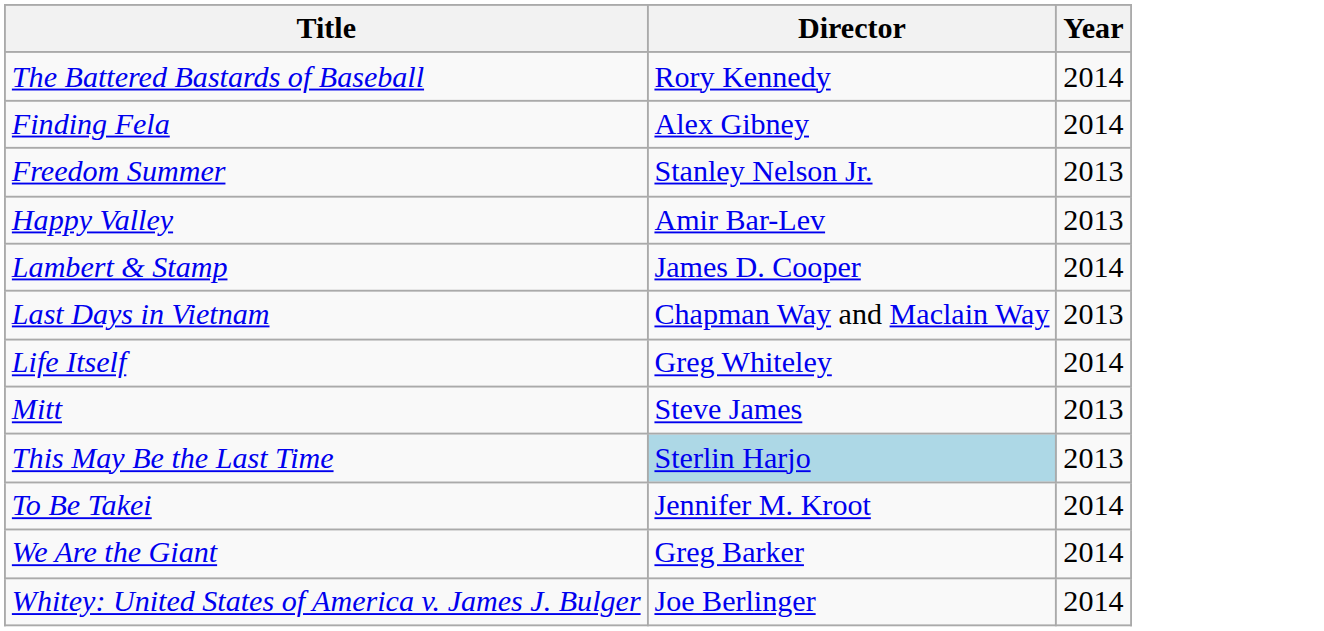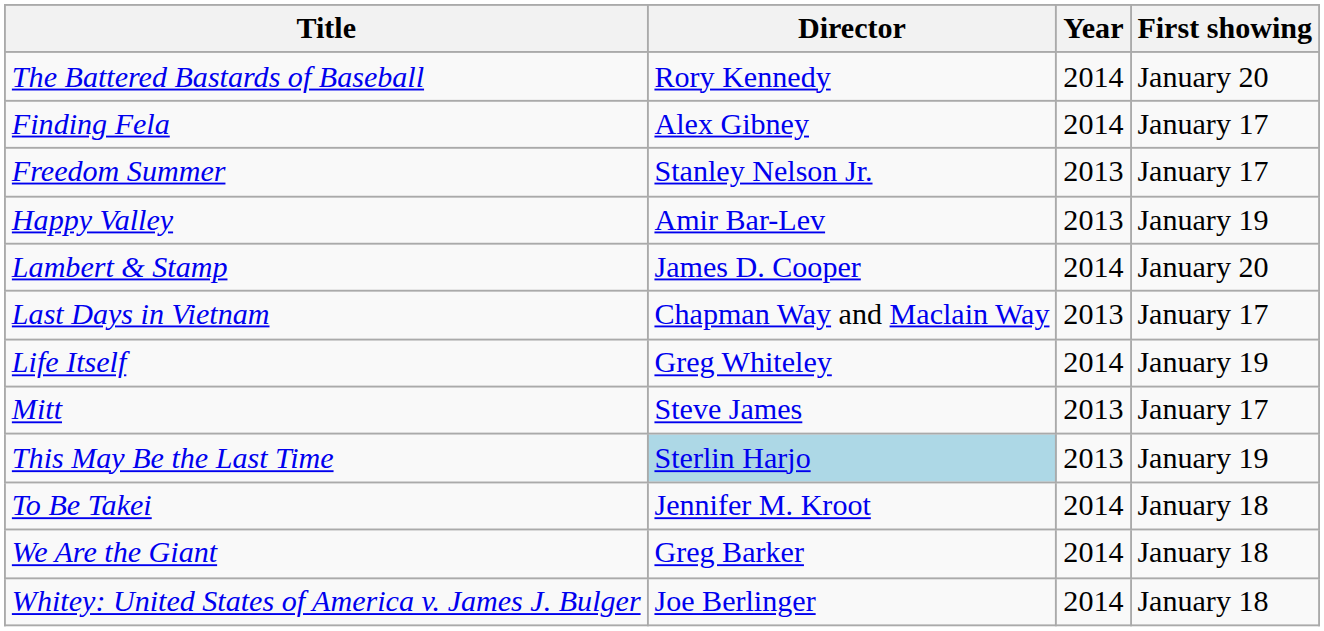+ column: First showing | January 20 | January 17 | January 17 | January 19 | January 20 | January 17 | January 19 | January 17 | January 19 | January 18 | January 18 | January 18
